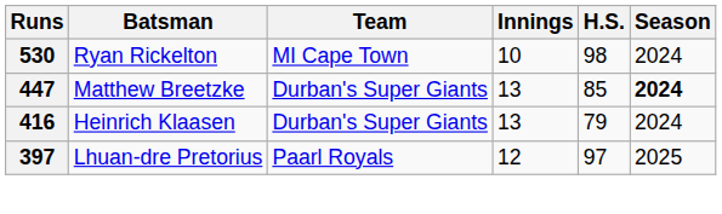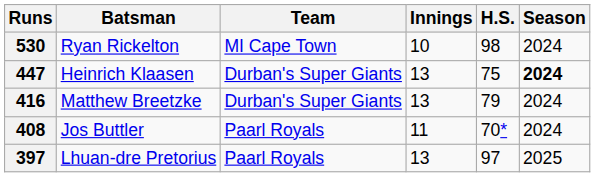447 | Batsman: Matthew Breetzke -> Heinrich Klaasen
447 | H.S.: 85 -> 75
416 | Batsman: Heinrich Klaasen -> Matthew Breetzke
+ row: 408 | Jos Buttler | Paarl Royals | 11 | 70* | 2024
397 | Innings: 12 -> 13
